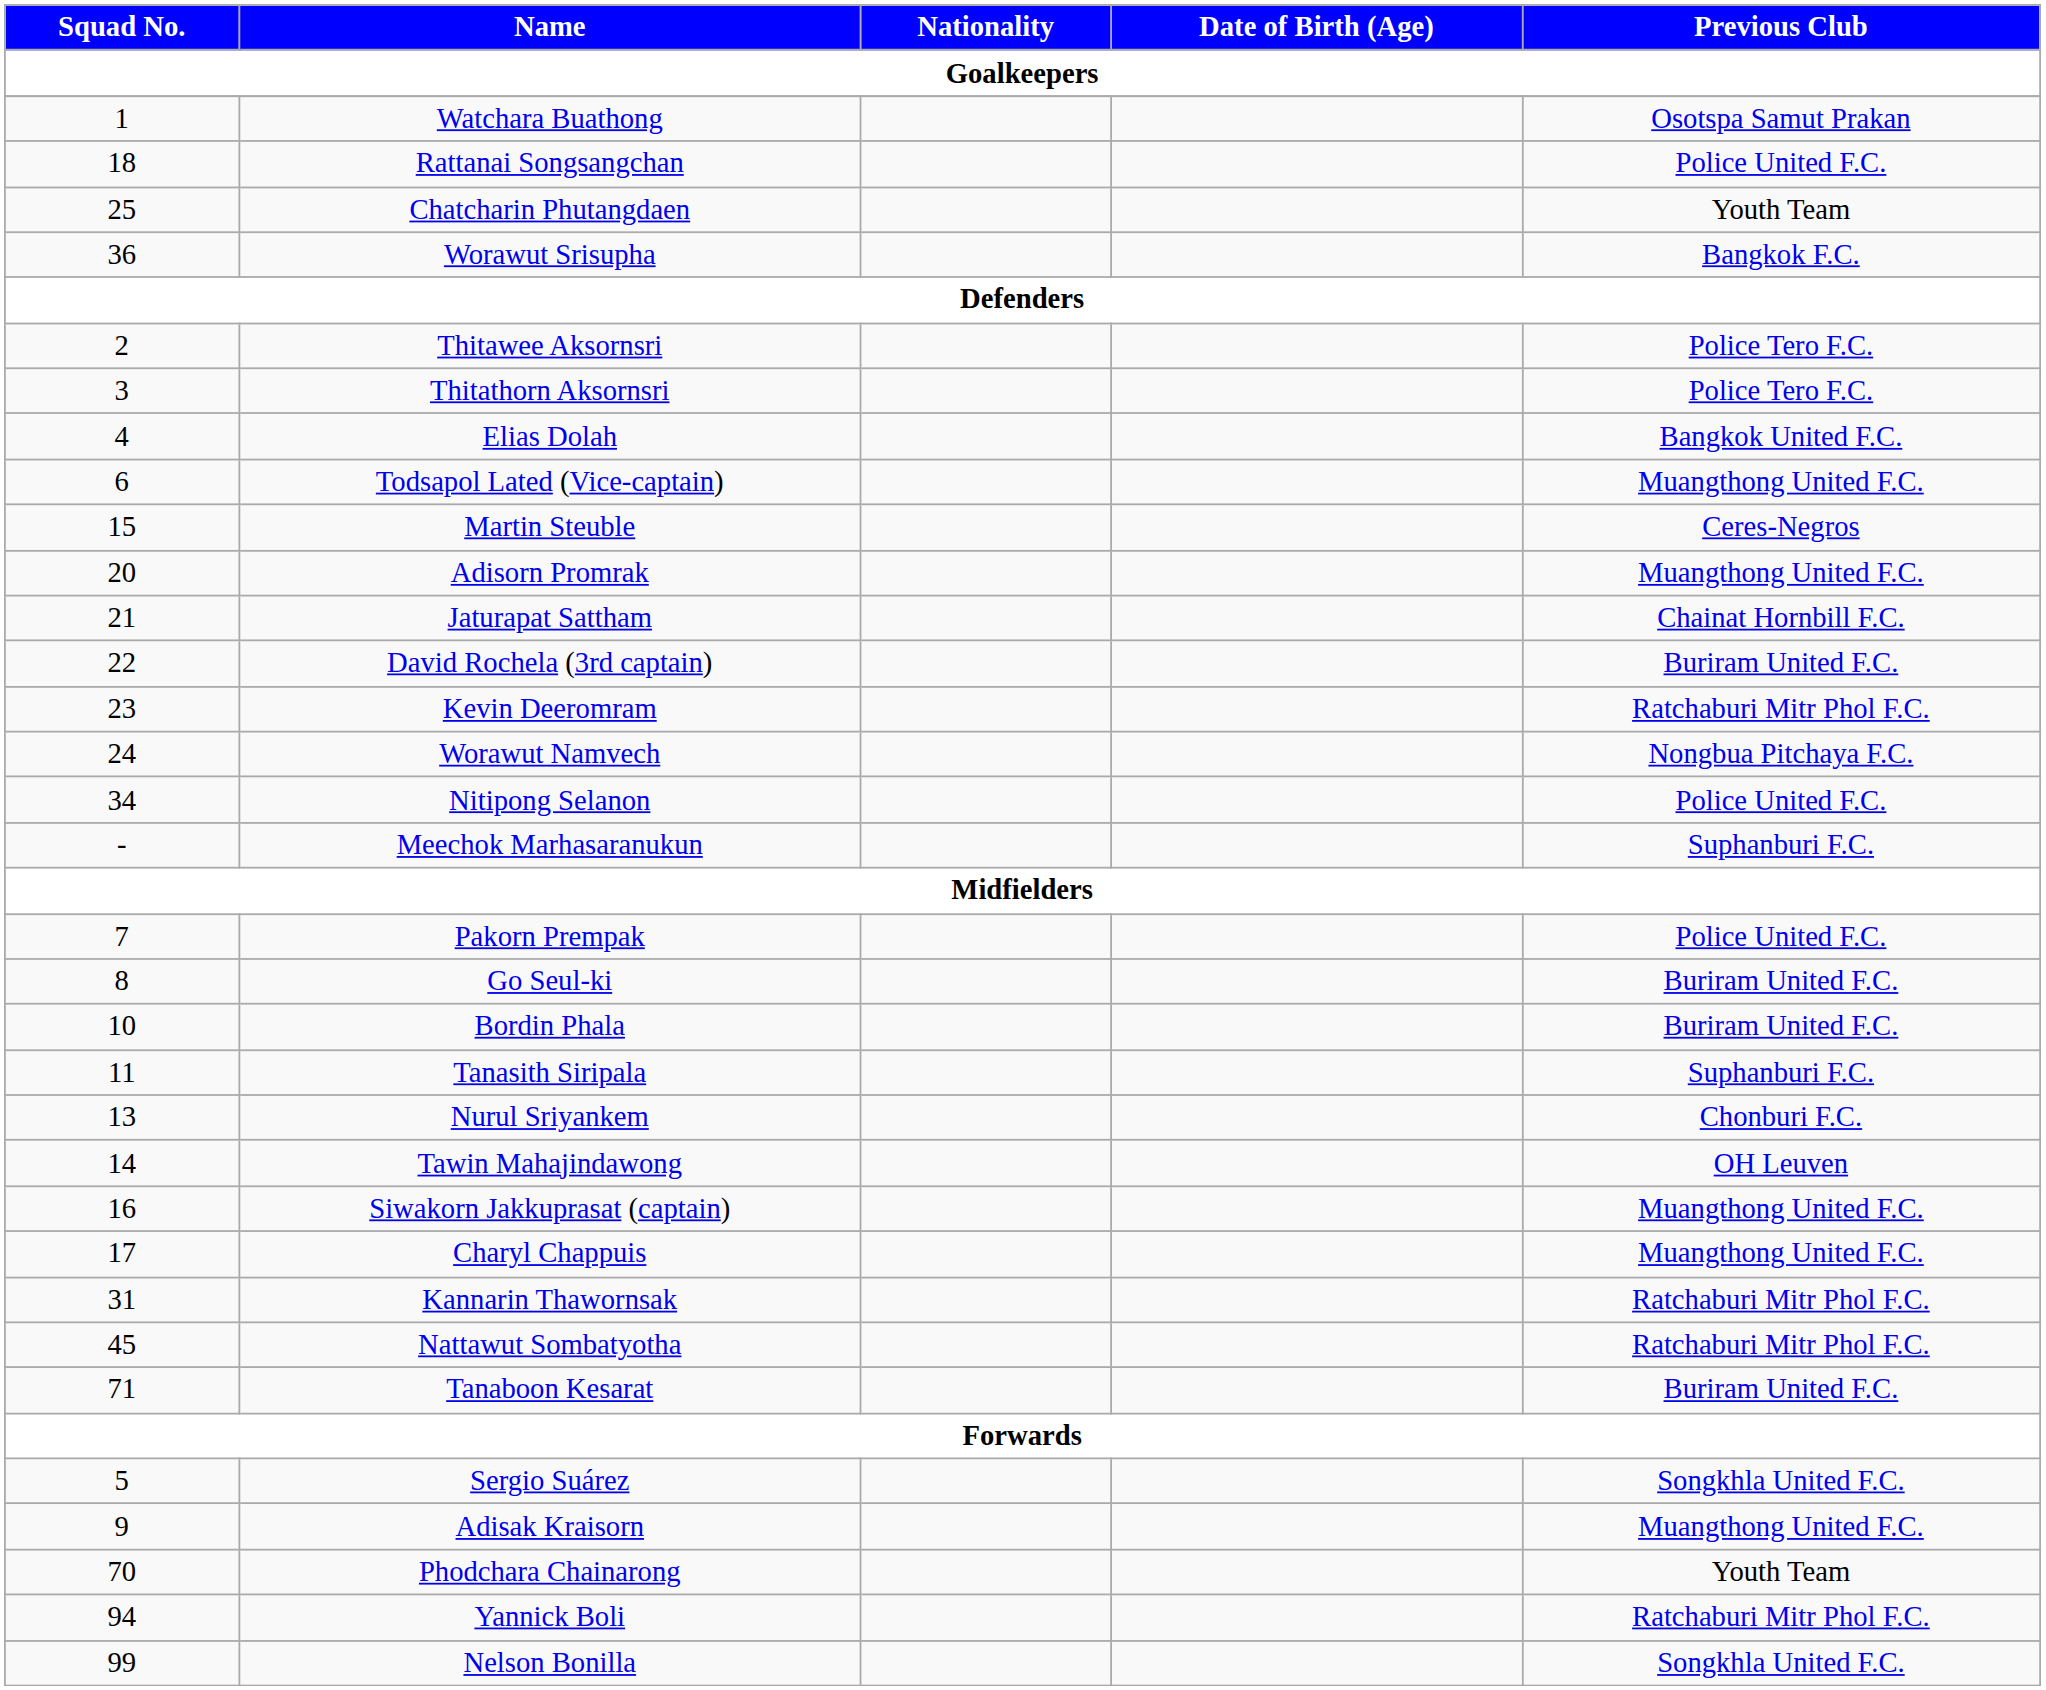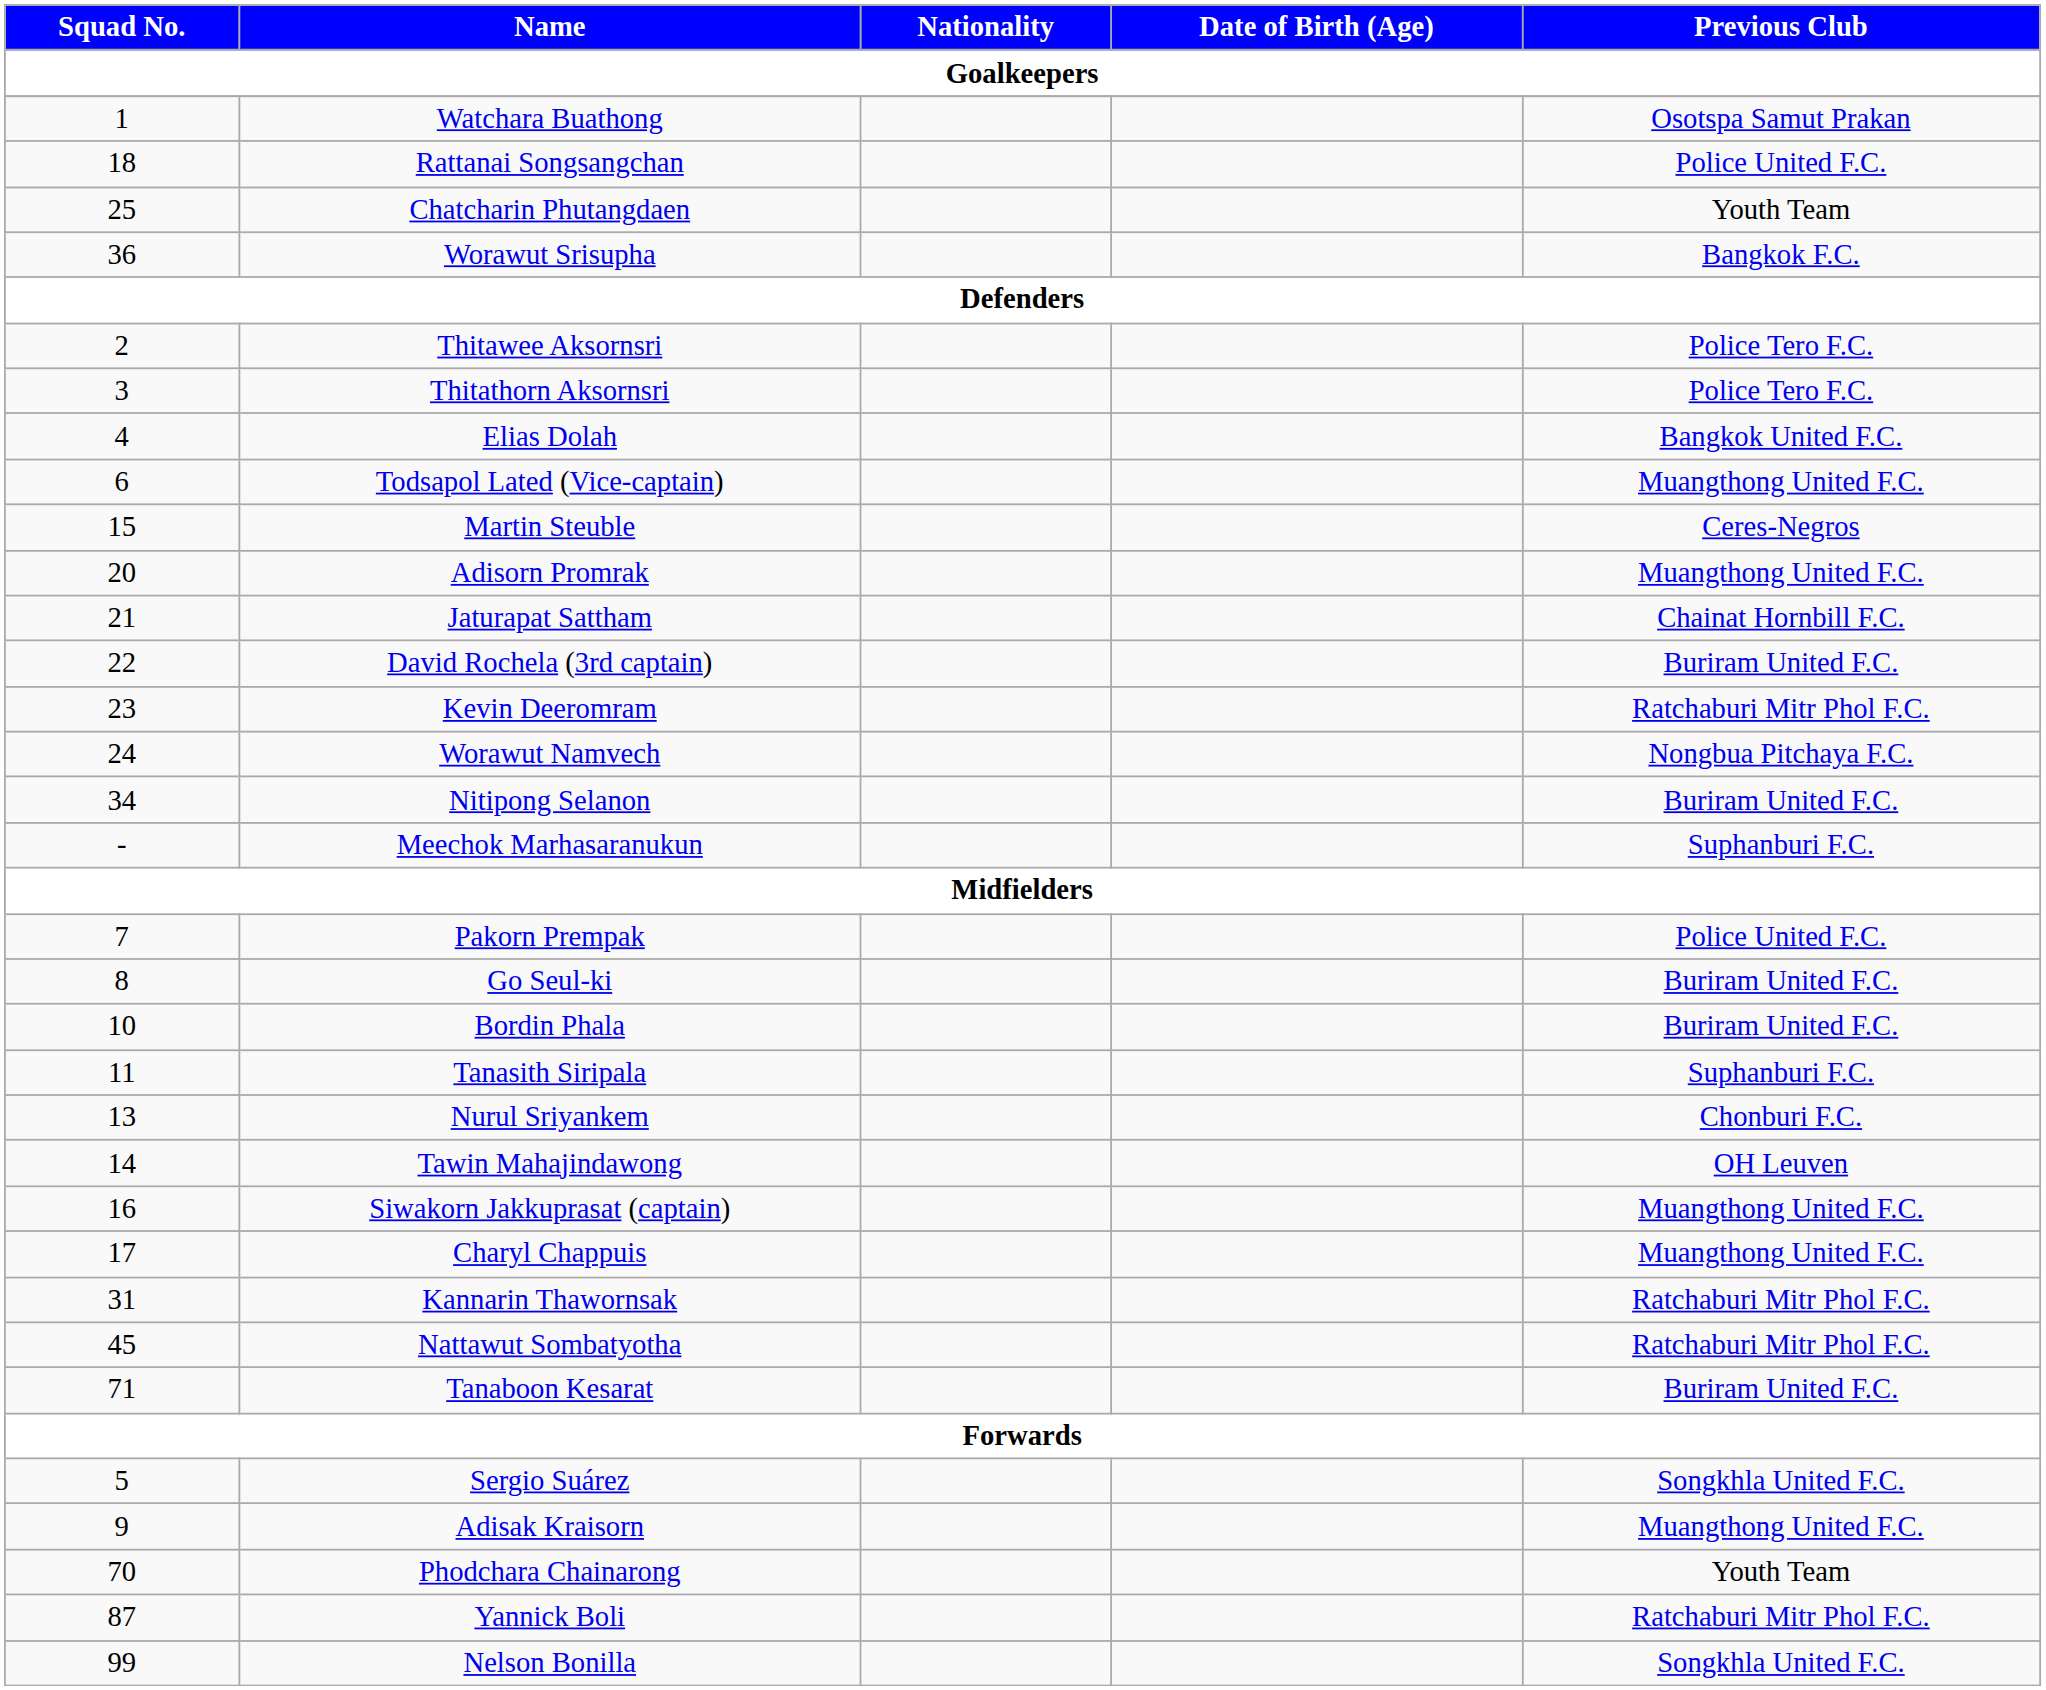Nitipong Selanon | Previous Club: Police United F.C. -> Buriram United F.C.
Yannick Boli | Squad No.: 94 -> 87
